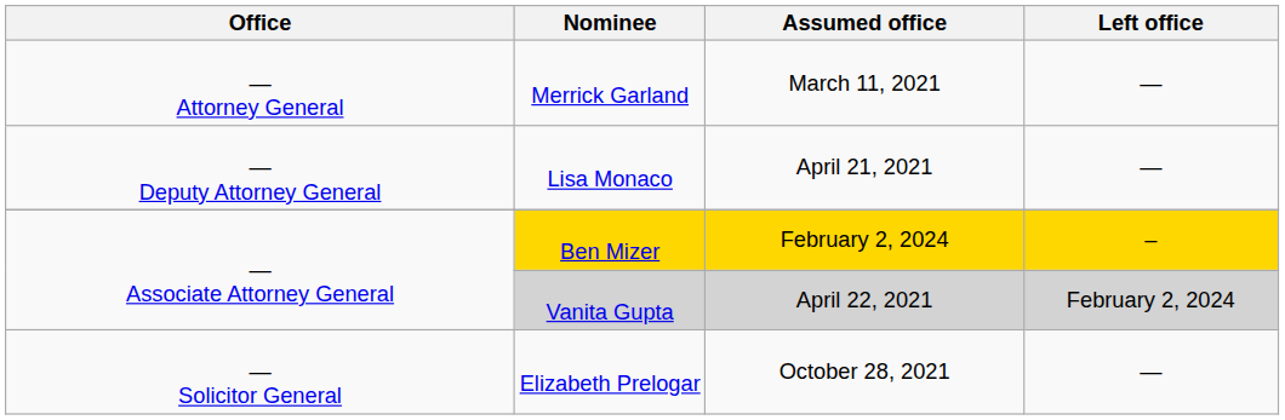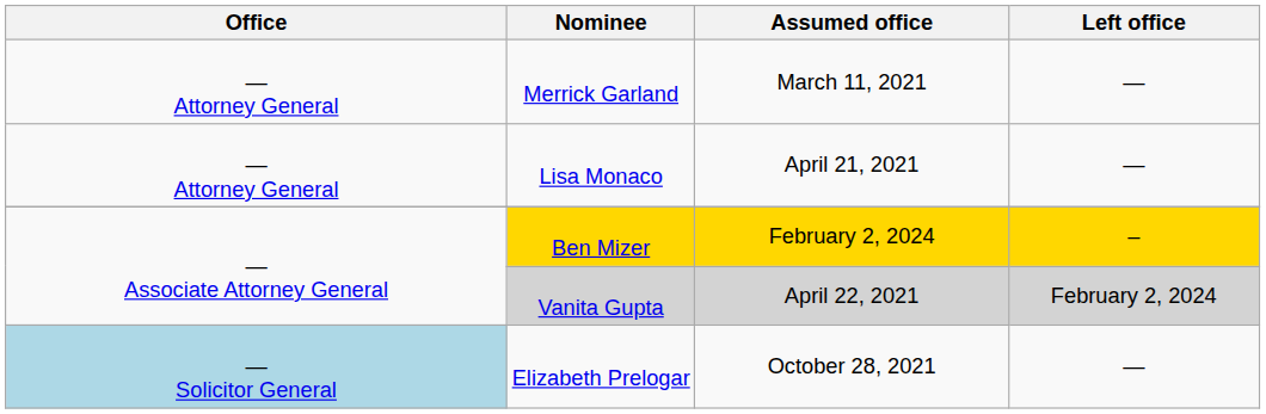Lisa Monaco | Office: — Deputy Attorney General -> — Attorney General
Elizabeth Prelogar | Office: no background -> lightblue background
